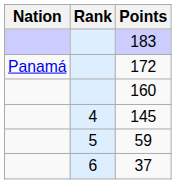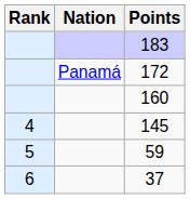columns swapped: Rank <-> Nation
